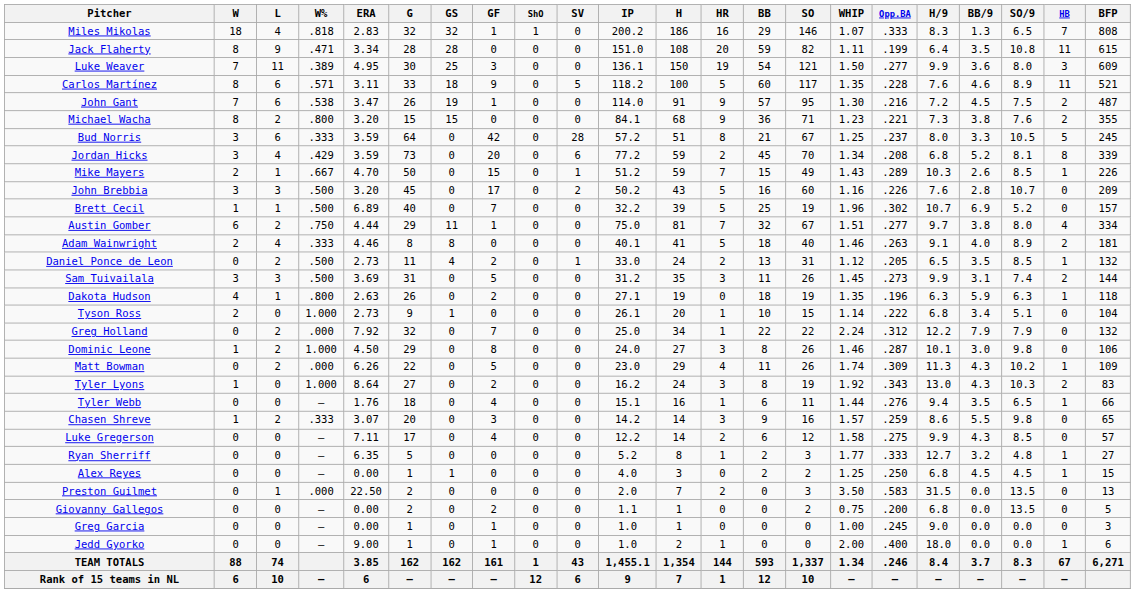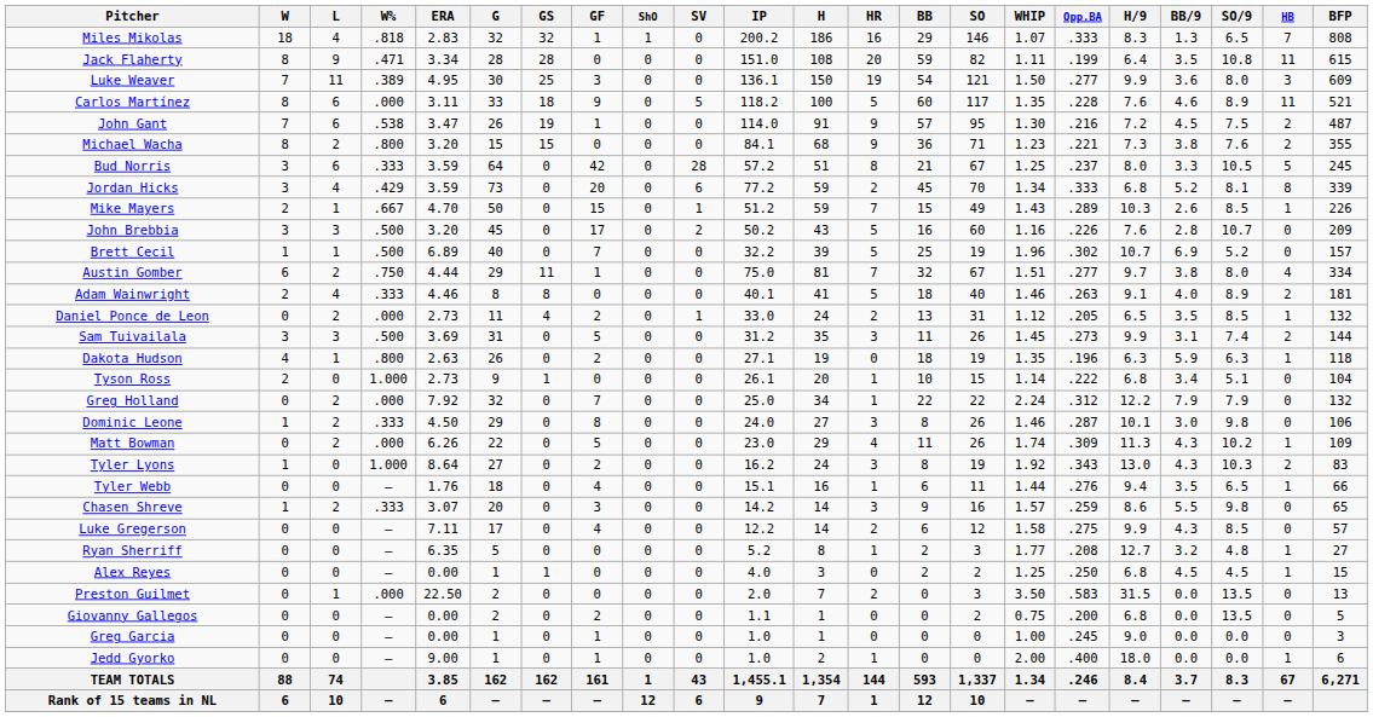Carlos Martínez | W%: .571 -> .000
Jordan Hicks | Opp.BA: .208 -> .333
Daniel Ponce de Leon | W%: .500 -> .000
Dominic Leone | W%: 1.000 -> .333
Ryan Sherriff | Opp.BA: .333 -> .208
